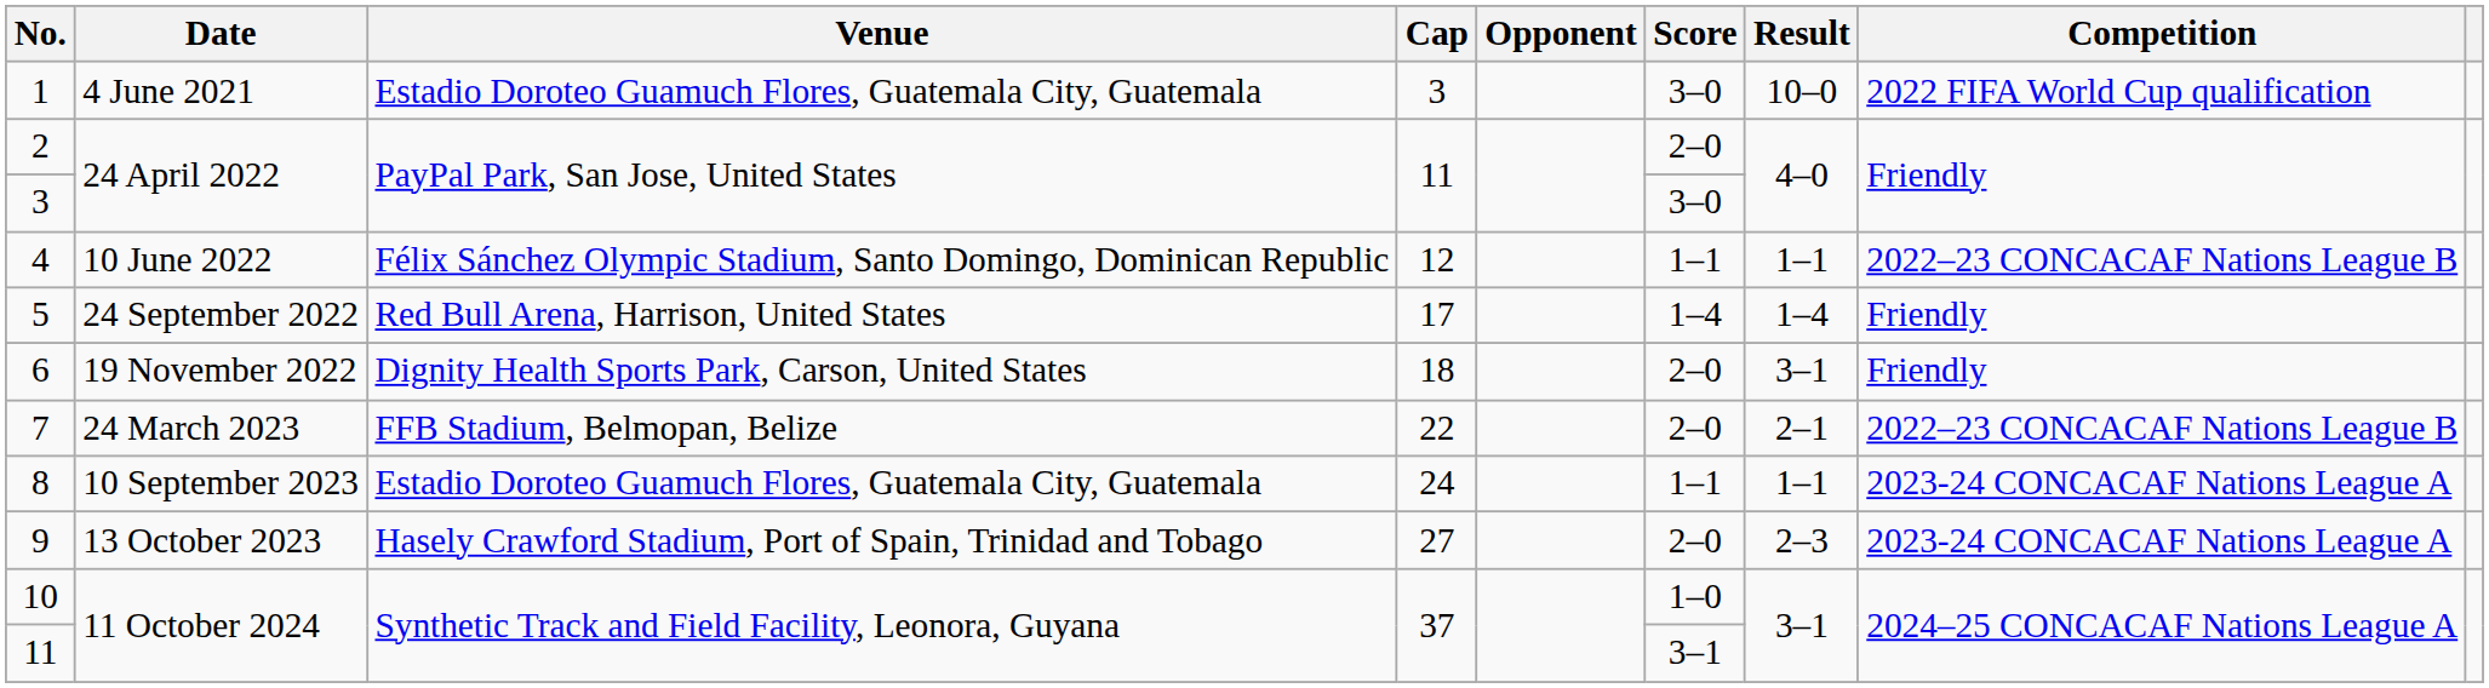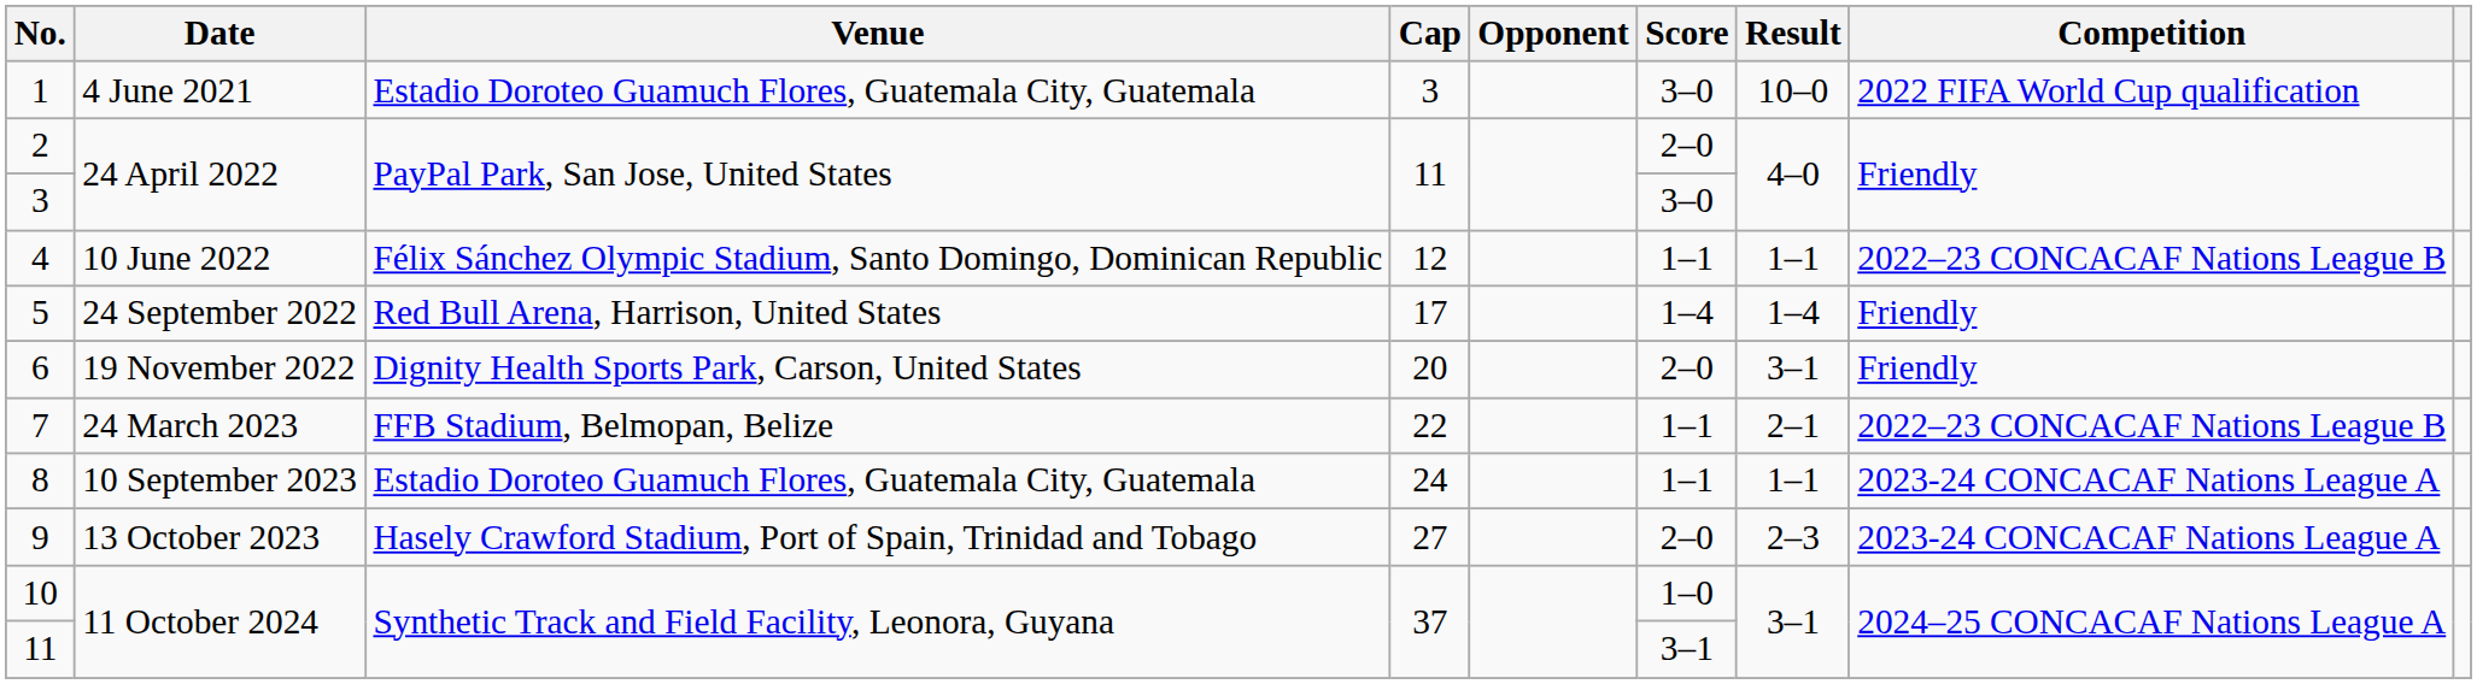6 | Cap: 18 -> 20
7 | Score: 2–0 -> 1–1
